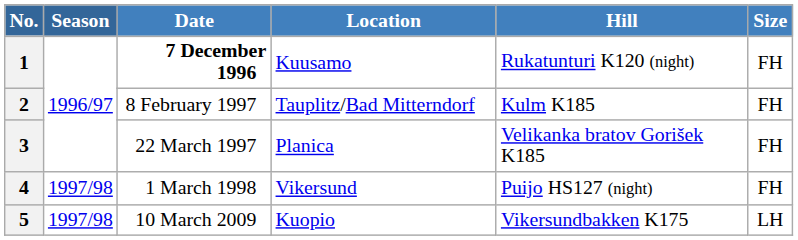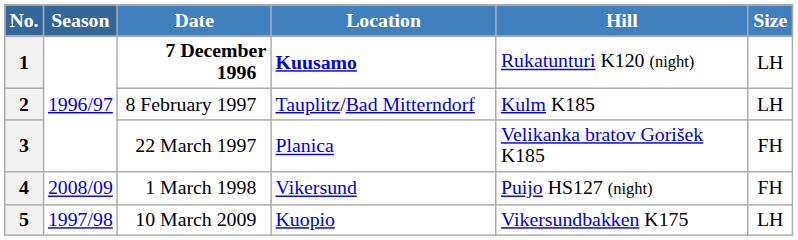1 | Location: normal -> bold
1 | Size: FH -> LH
2 | Size: FH -> LH
4 | Season: 1997/98 -> 2008/09
